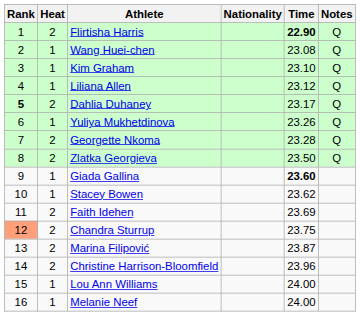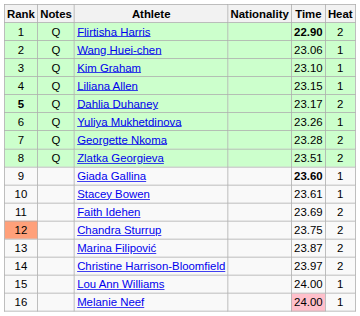columns swapped: Heat <-> Notes
Wang Huei-chen | Time: 23.08 -> 23.06
Liliana Allen | Time: 23.12 -> 23.15
Zlatka Georgieva | Time: 23.50 -> 23.51
Stacey Bowen | Time: 23.62 -> 23.61
Christine Harrison-Bloomfield | Time: 23.96 -> 23.97
Melanie Neef | Time: no background -> pink background
